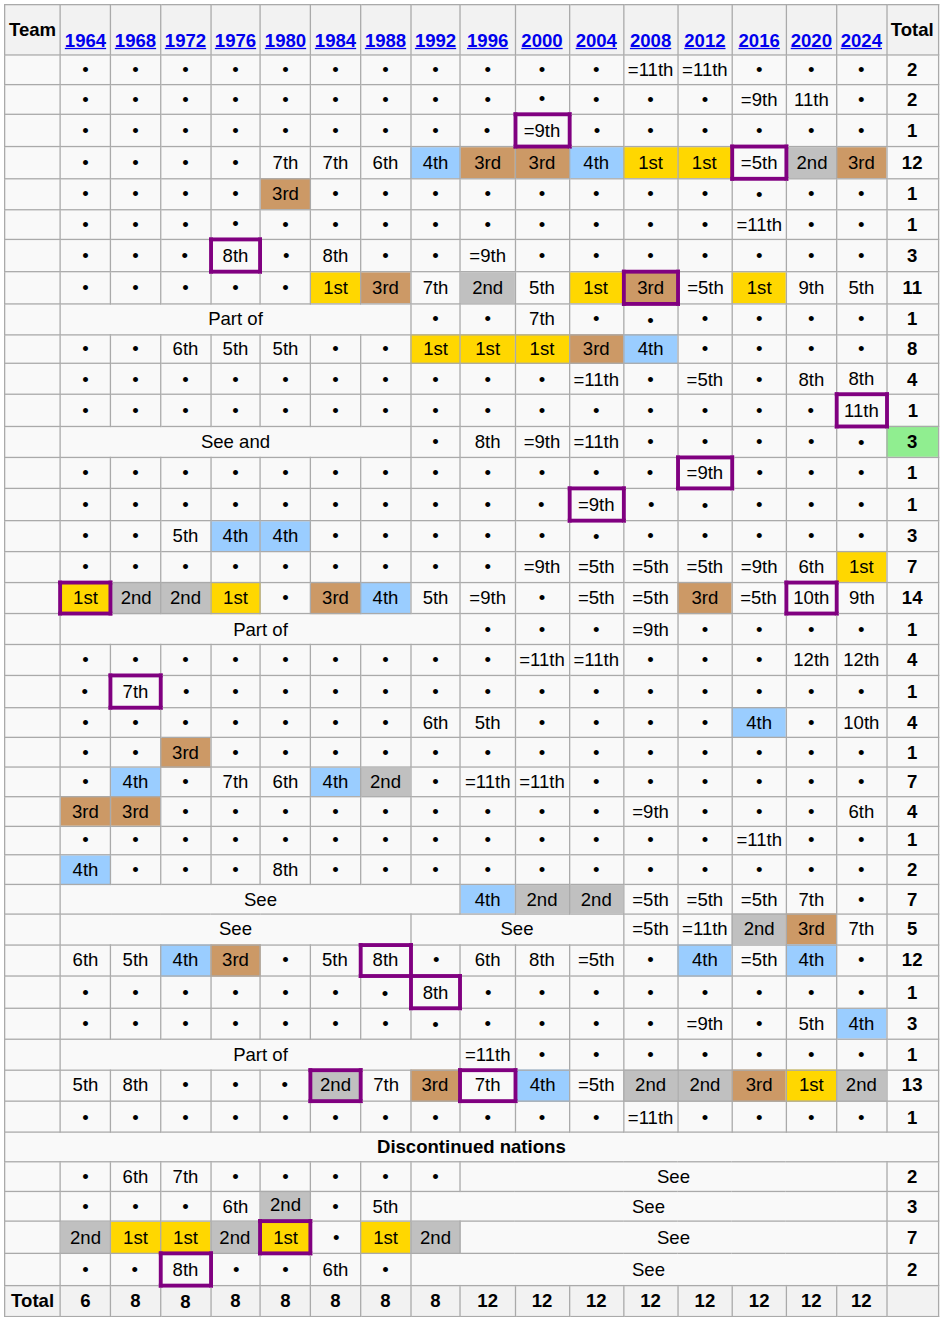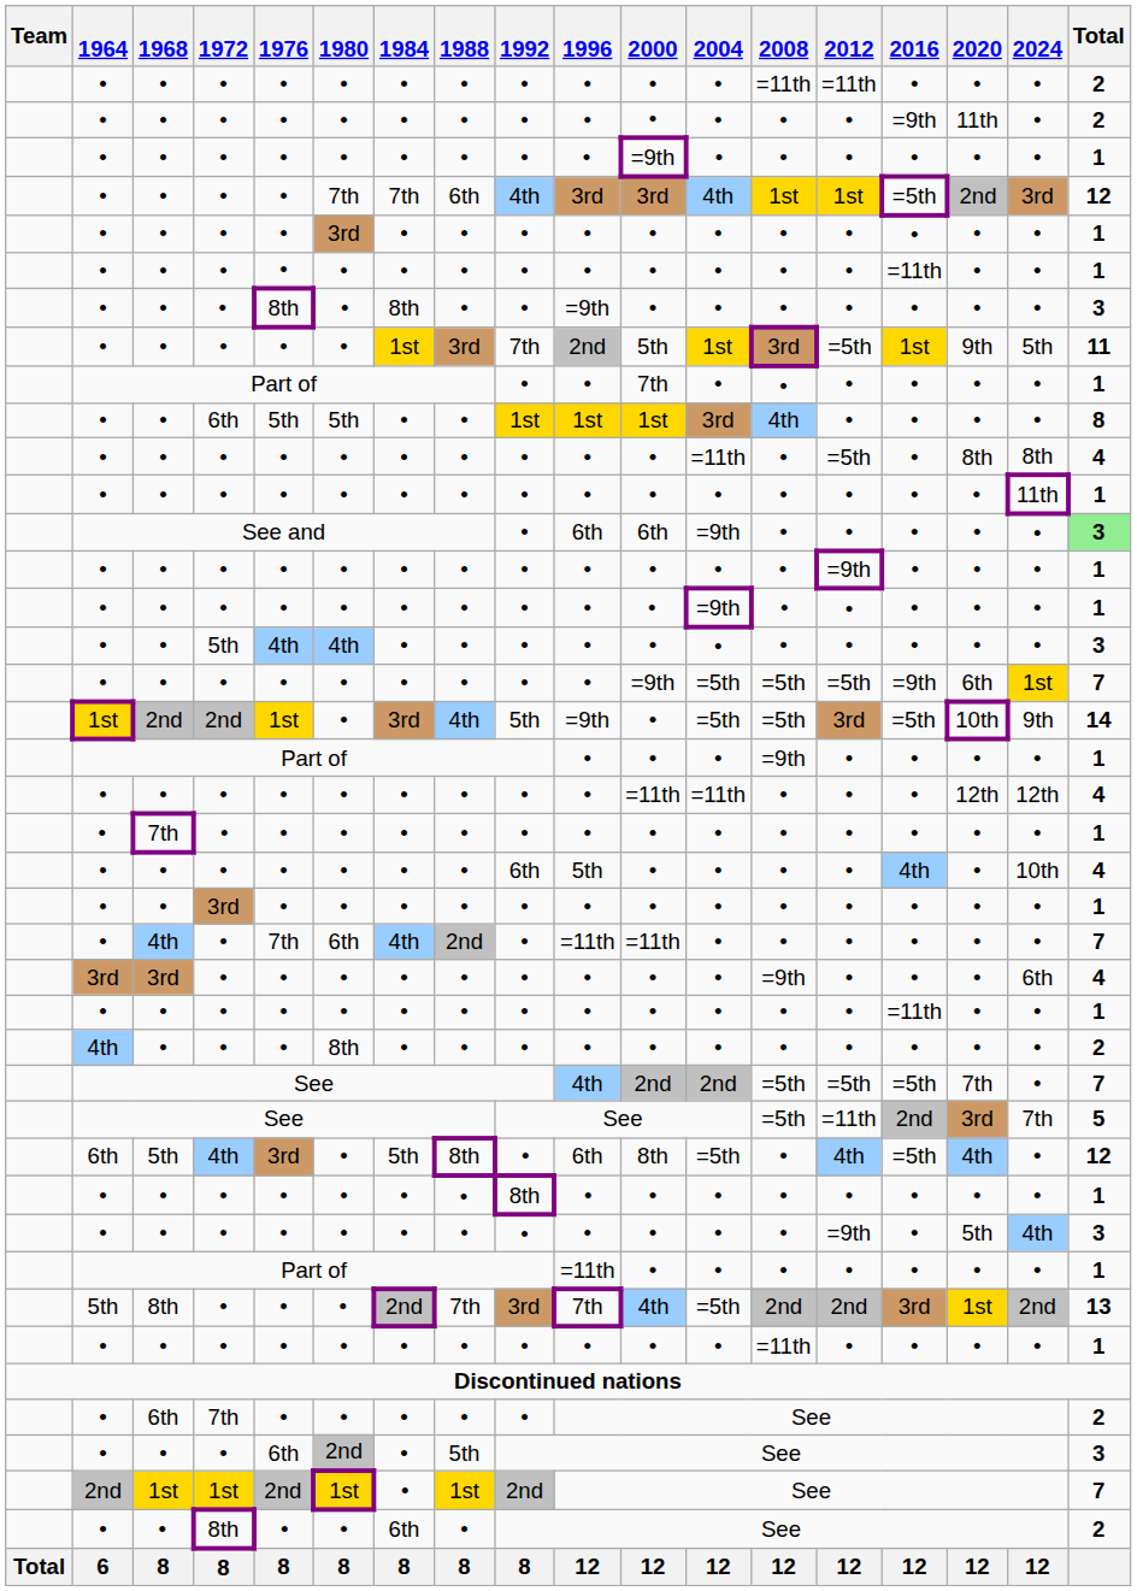See and | 1996: 8th -> 6th
See and | 2000: =9th -> 6th
See and | 2004: =11th -> =9th
